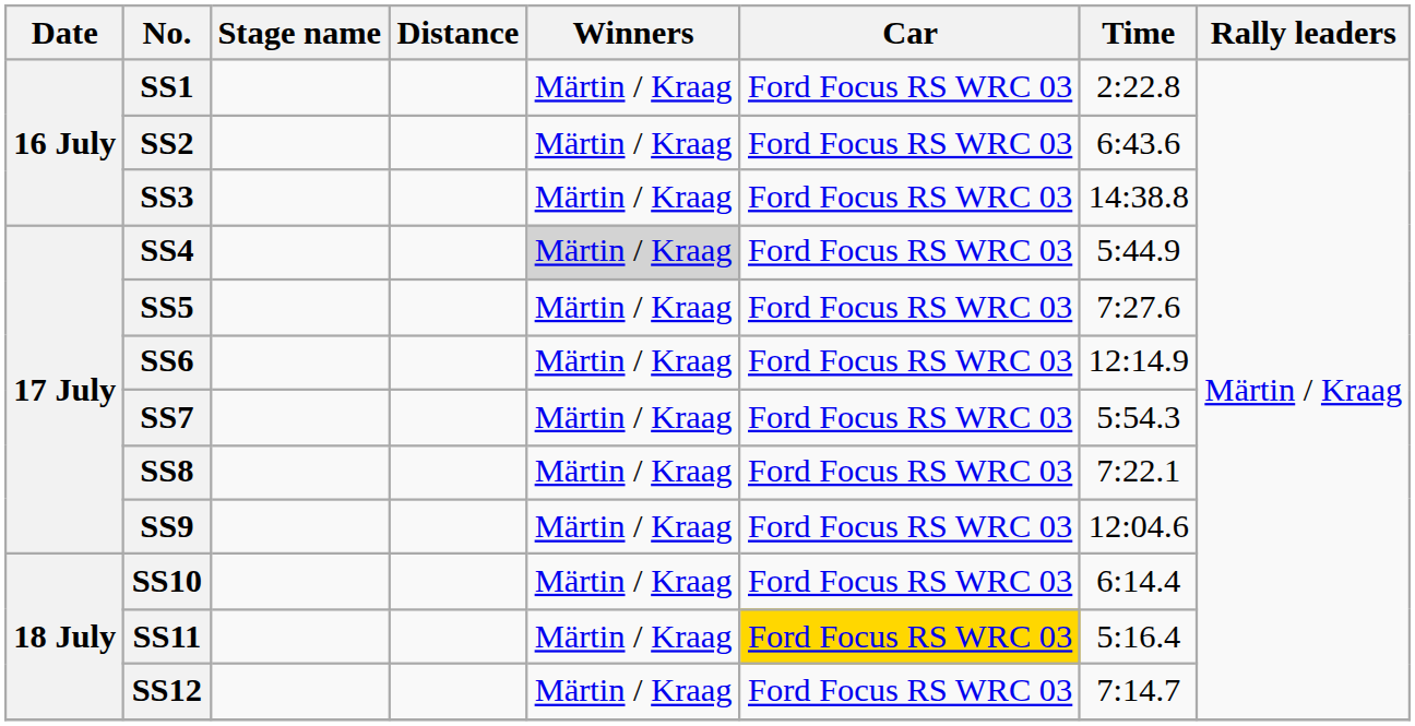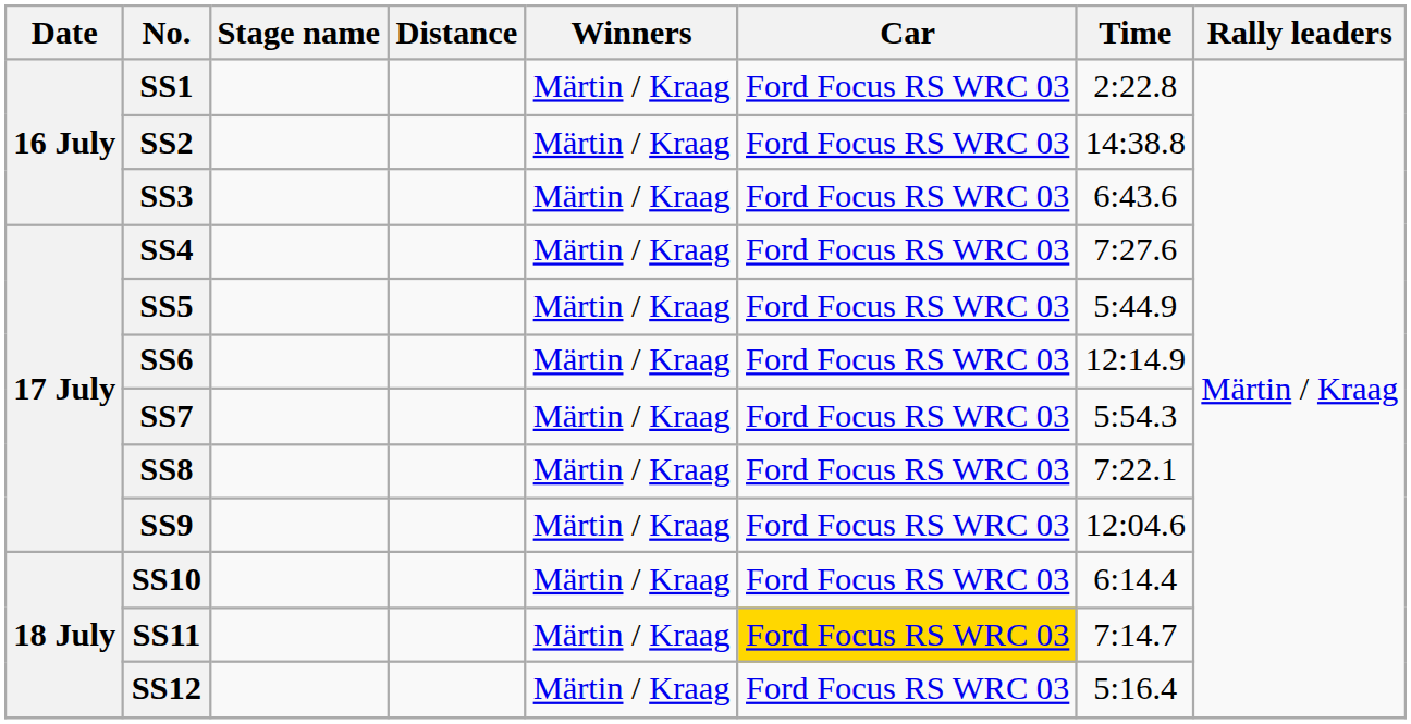SS2 | Time: 6:43.6 -> 14:38.8
SS3 | Time: 14:38.8 -> 6:43.6
SS4 | Winners: lightgrey background -> no background
SS4 | Time: 5:44.9 -> 7:27.6
SS5 | Time: 7:27.6 -> 5:44.9
SS11 | Time: 5:16.4 -> 7:14.7
SS12 | Time: 7:14.7 -> 5:16.4
